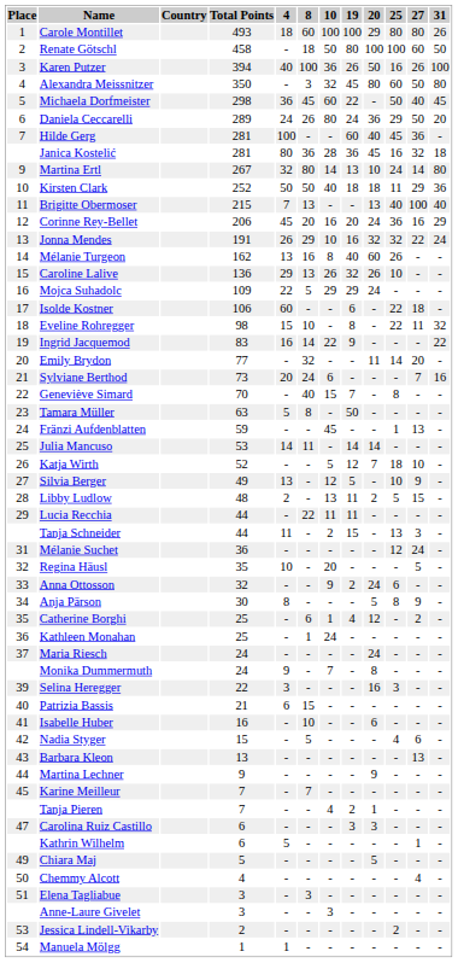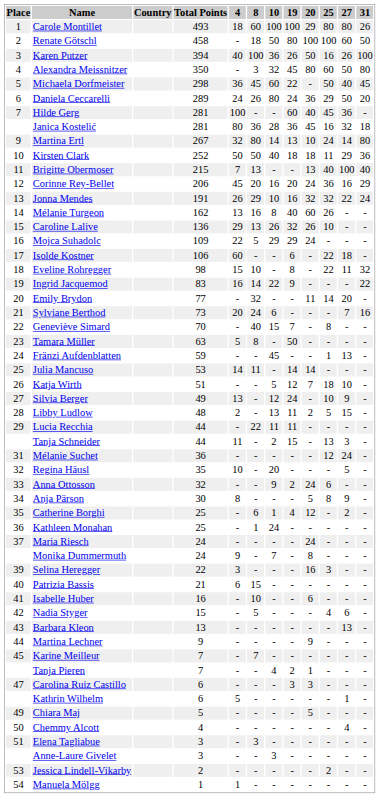Katja Wirth | Total Points: 52 -> 51
Silvia Berger | 19: 5 -> 24
